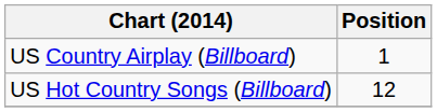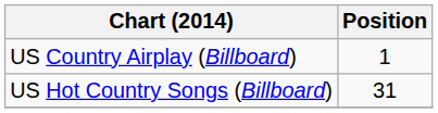US Hot Country Songs (Billboard) | Position: 12 -> 31
